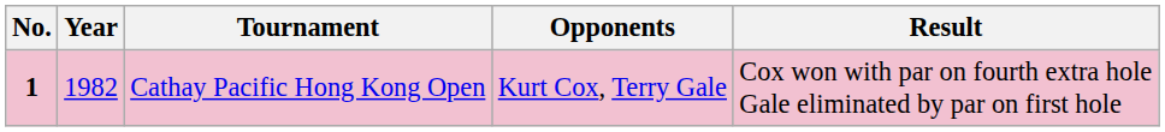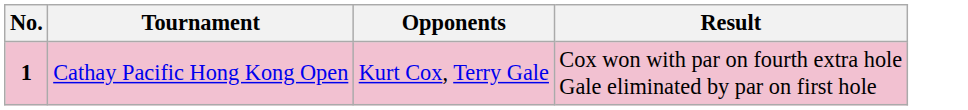- column: Year | 1982
